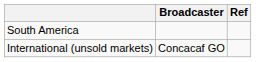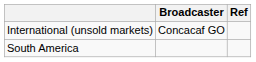rows swapped: International (unsold markets) <-> South America
